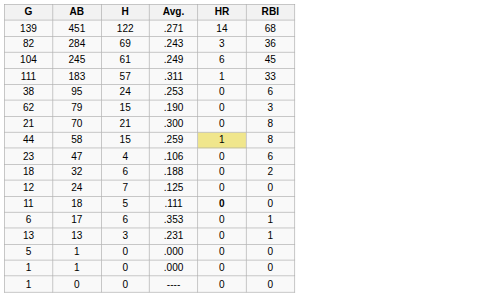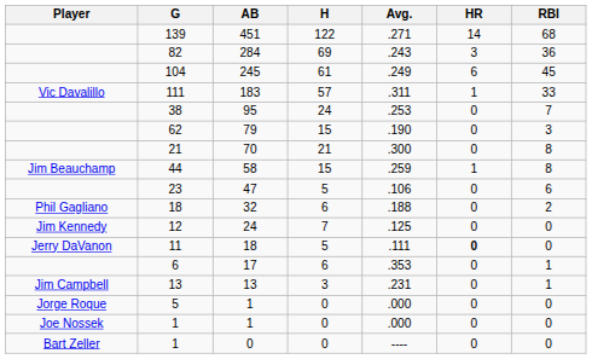+ column: Player | Vic Davalillo | Jim Beauchamp | Phil Gagliano | Jim Kennedy | Jerry DaVanon | Jim Campbell | Jorge Roque | Joe Nossek | Bart Zeller
38 | RBI: 6 -> 7
44 | HR: khaki background -> no background
23 | H: 4 -> 5
